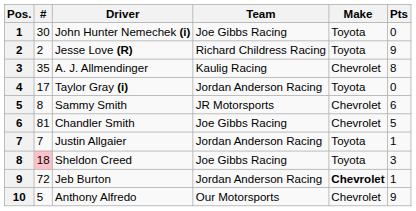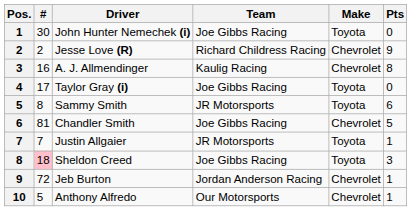Jesse Love (R) | Make: Toyota -> Chevrolet
A. J. Allmendinger | #: 35 -> 16
Taylor Gray (i) | Team: Jordan Anderson Racing -> Joe Gibbs Racing
Sammy Smith | Make: Chevrolet -> Toyota
Justin Allgaier | Team: Jordan Anderson Racing -> JR Motorsports
Jeb Burton | Make: bold -> normal
Anthony Alfredo | Pts: 9 -> 1
